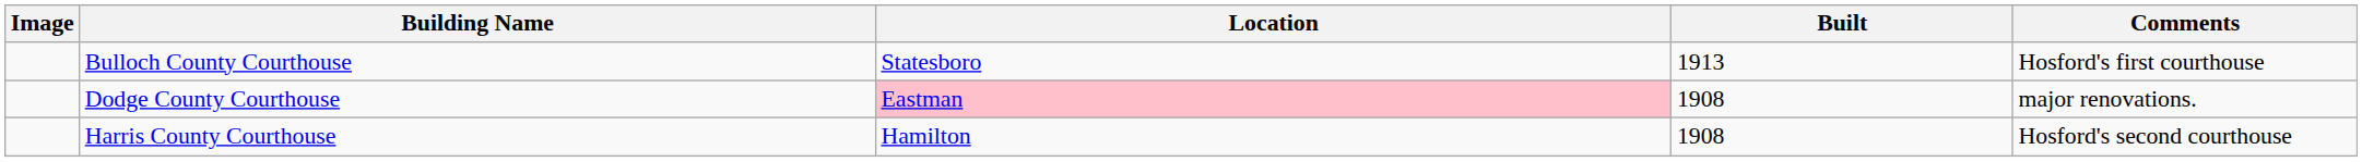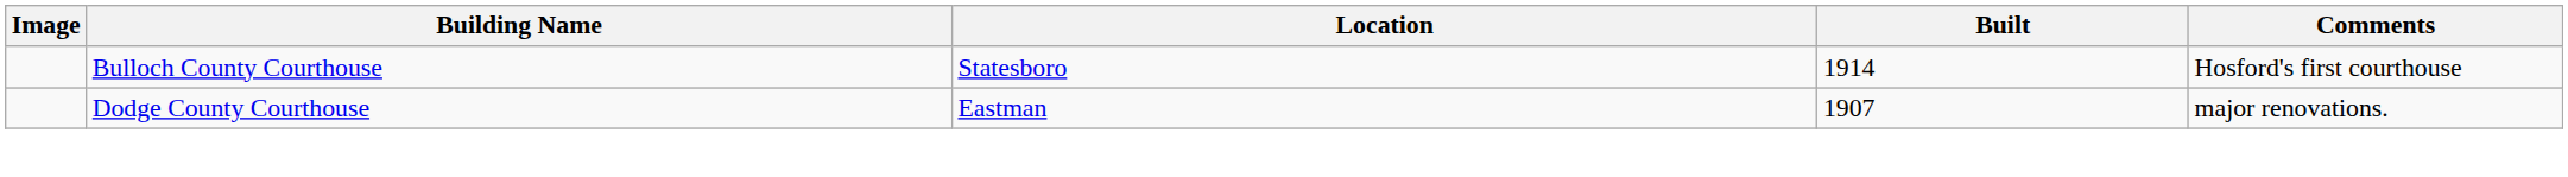Bulloch County Courthouse | Built: 1913 -> 1914
Dodge County Courthouse | Location: pink background -> no background
Dodge County Courthouse | Built: 1908 -> 1907
- row: Harris County Courthouse | Hamilton | 1908 | Hosford's second courthouse
